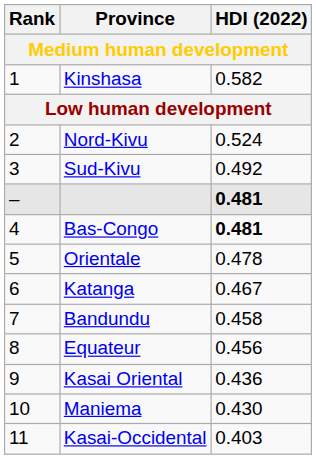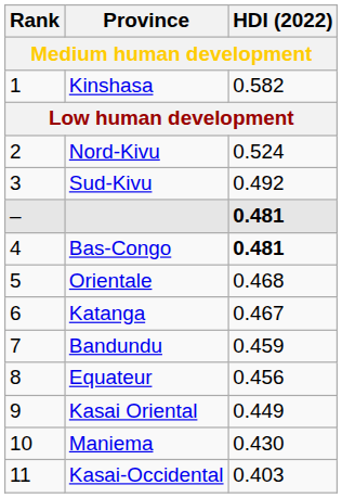Orientale | HDI (2022): 0.478 -> 0.468
Bandundu | HDI (2022): 0.458 -> 0.459
Kasai Oriental | HDI (2022): 0.436 -> 0.449
